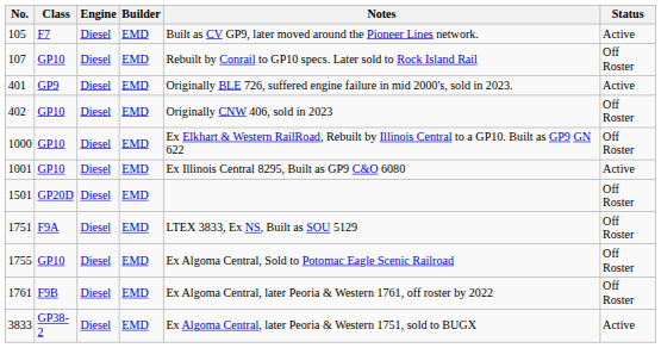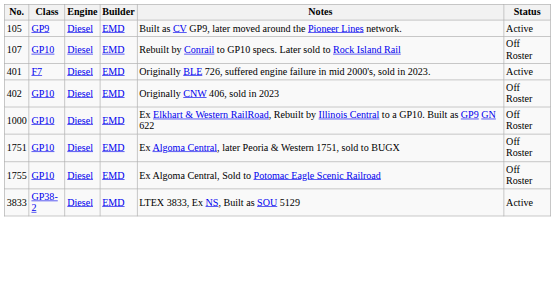105 | Class: F7 -> GP9
401 | Class: GP9 -> F7
- row: 1001 | GP10 | Diesel | EMD | Ex Illinois Central 8295, Built as GP9 C&O 6080 | Active
- row: 1501 | GP20D | Diesel | EMD | Off Roster
1751 | Class: F9A -> GP10
1751 | Notes: LTEX 3833, Ex NS, Built as SOU 5129 -> Ex Algoma Central, later Peoria & Western 1751, sold to BUGX
- row: 1761 | F9B | Diesel | EMD | Ex Algoma Central, later Peoria & Western 1761, off roster by 2022 | Off Roster
3833 | Notes: Ex Algoma Central, later Peoria & Western 1751, sold to BUGX -> LTEX 3833, Ex NS, Built as SOU 5129
